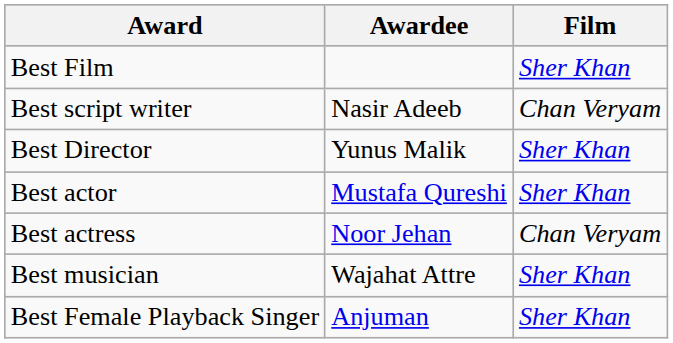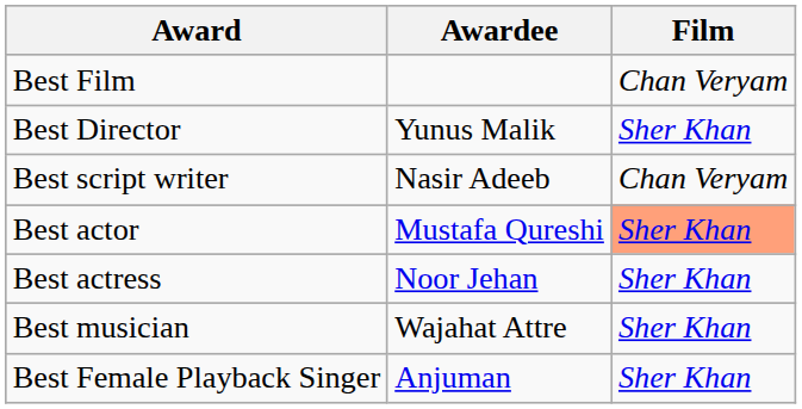Best Film | Film: Sher Khan -> Chan Veryam
rows swapped: Best Director <-> Best script writer
Best actor | Film: no background -> lightsalmon background
Best actress | Film: Chan Veryam -> Sher Khan
